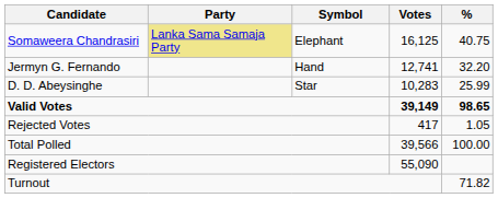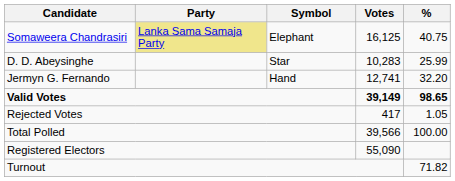rows swapped: Jermyn G. Fernando <-> D. D. Abeysinghe
